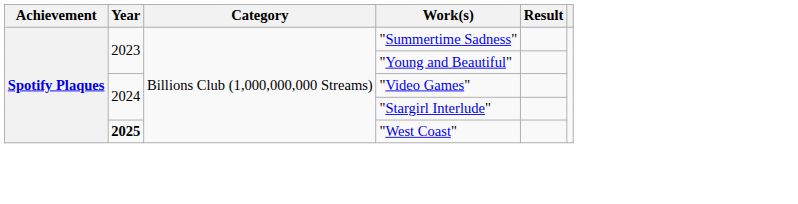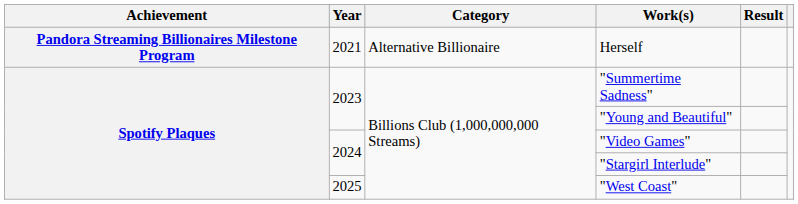+ row: Pandora Streaming Billionaires Milestone Program | 2021 | Alternative Billionaire | Herself
"West Coast" | Year: bold -> normal
